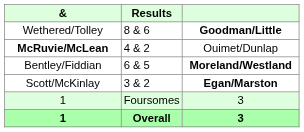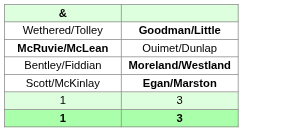- column: Results | 8 & 6 | 4 & 2 | 6 & 5 | 3 & 2 | Foursomes | Overall
